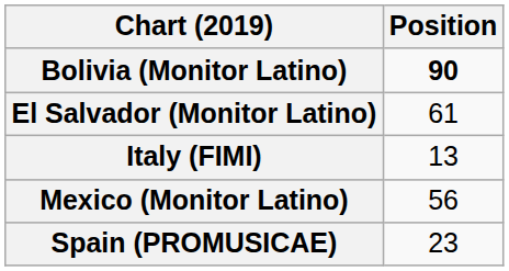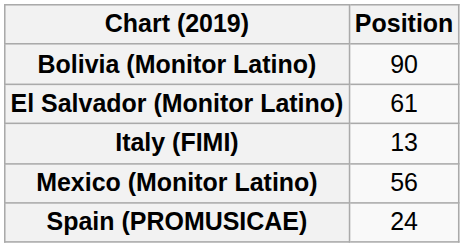Bolivia (Monitor Latino) | Position: bold -> normal
Spain (PROMUSICAE) | Position: 23 -> 24
